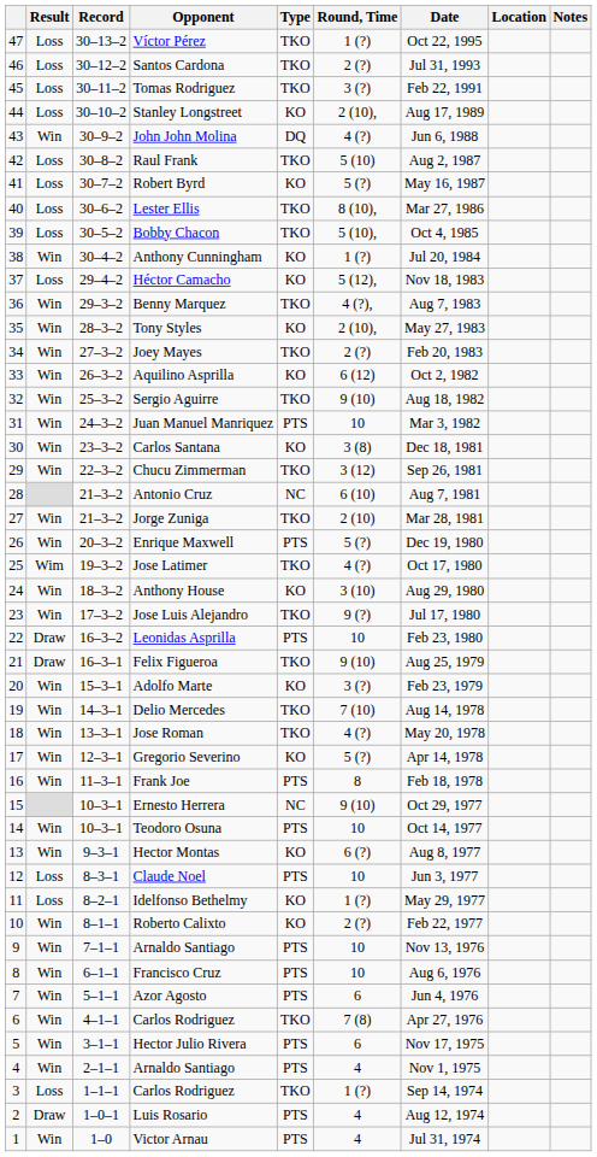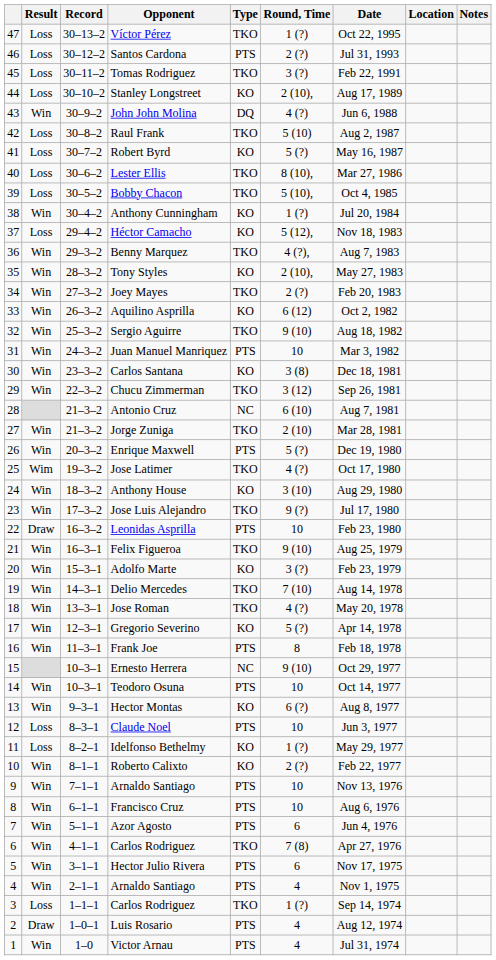Santos Cardona | Type: TKO -> PTS
Felix Figueroa | Result: Draw -> Win
